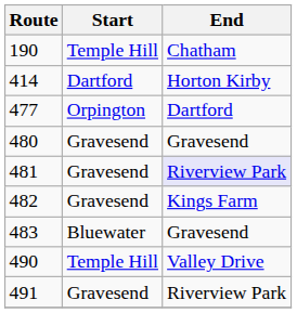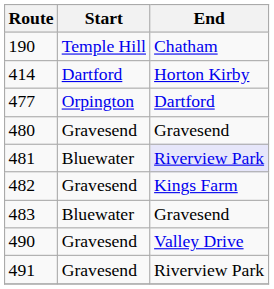481 | Start: Gravesend -> Bluewater
490 | Start: Temple Hill -> Gravesend
